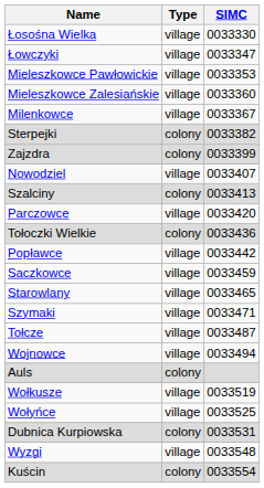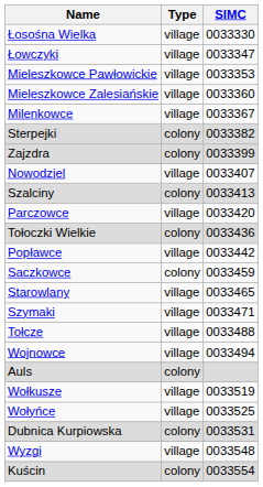Saczkowce | Type: village -> colony
Tołcze | SIMC: 0033487 -> 0033488
